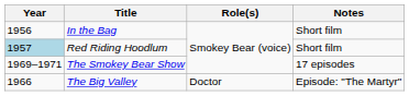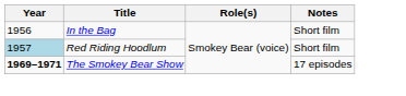The Smokey Bear Show | Year: normal -> bold
- row: 1966 | The Big Valley | Doctor | Episode: "The Martyr"
